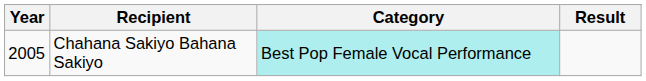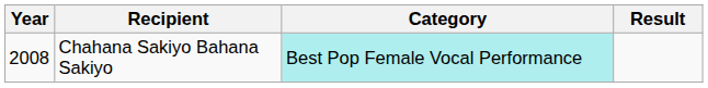Chahana Sakiyo Bahana Sakiyo | Year: 2005 -> 2008
